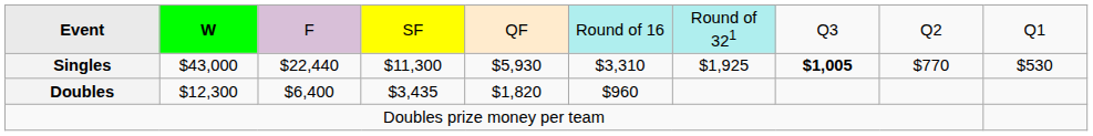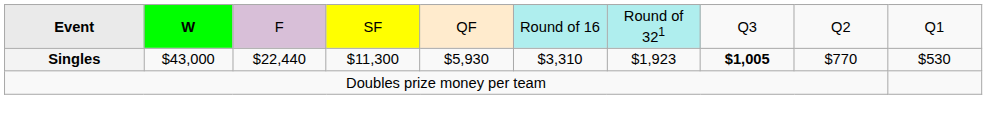Singles | column 7: $1,925 -> $1,923
- row: Doubles | $12,300 | $6,400 | $3,435 | $1,820 | $960
